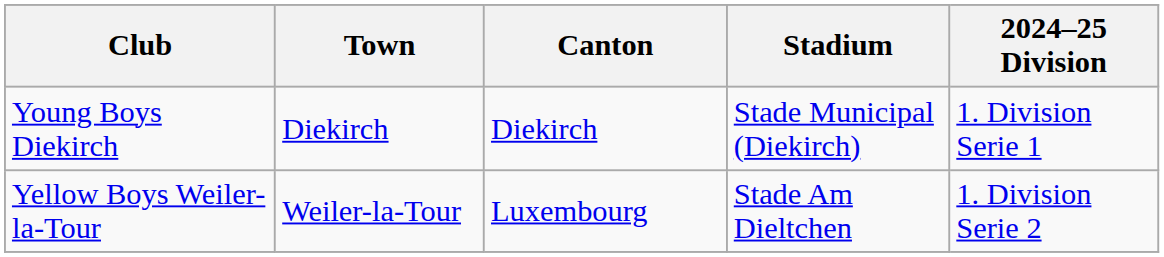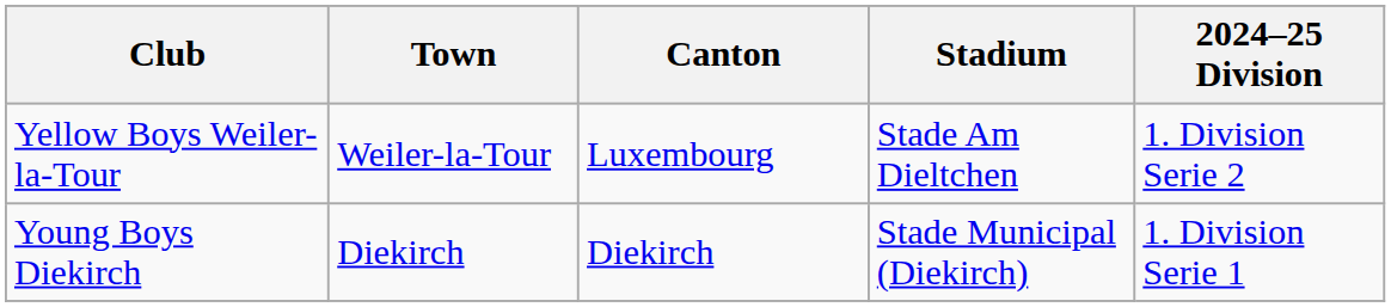rows swapped: Yellow Boys Weiler-la-Tour <-> Young Boys Diekirch
